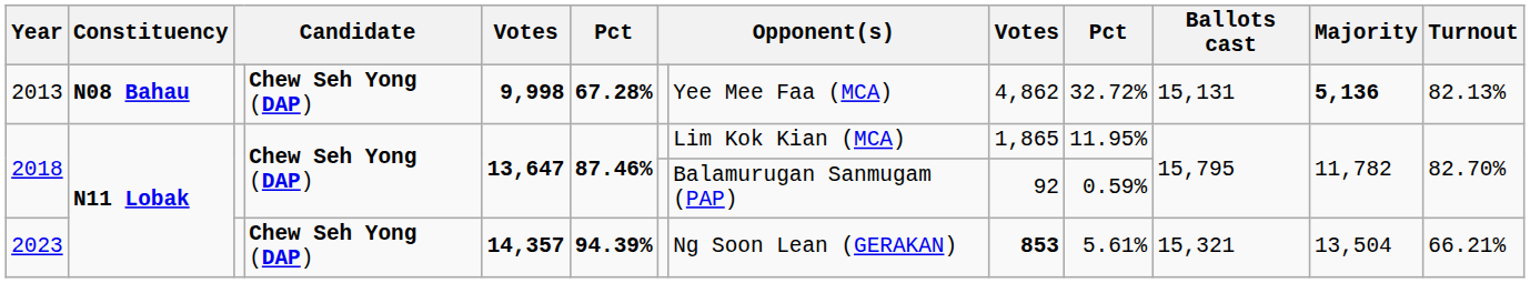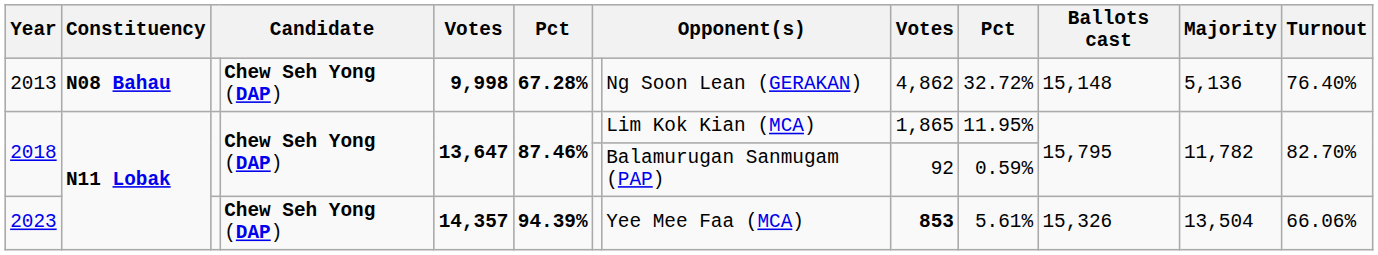2013 | column 8: Yee Mee Faa (MCA) -> Ng Soon Lean (GERAKAN)
2013 | Ballots cast: 15,131 -> 15,148
2013 | Majority: bold -> normal
2013 | Turnout: 82.13% -> 76.40%
2023 | column 8: Ng Soon Lean (GERAKAN) -> Yee Mee Faa (MCA)
2023 | Ballots cast: 15,321 -> 15,326
2023 | Turnout: 66.21% -> 66.06%
